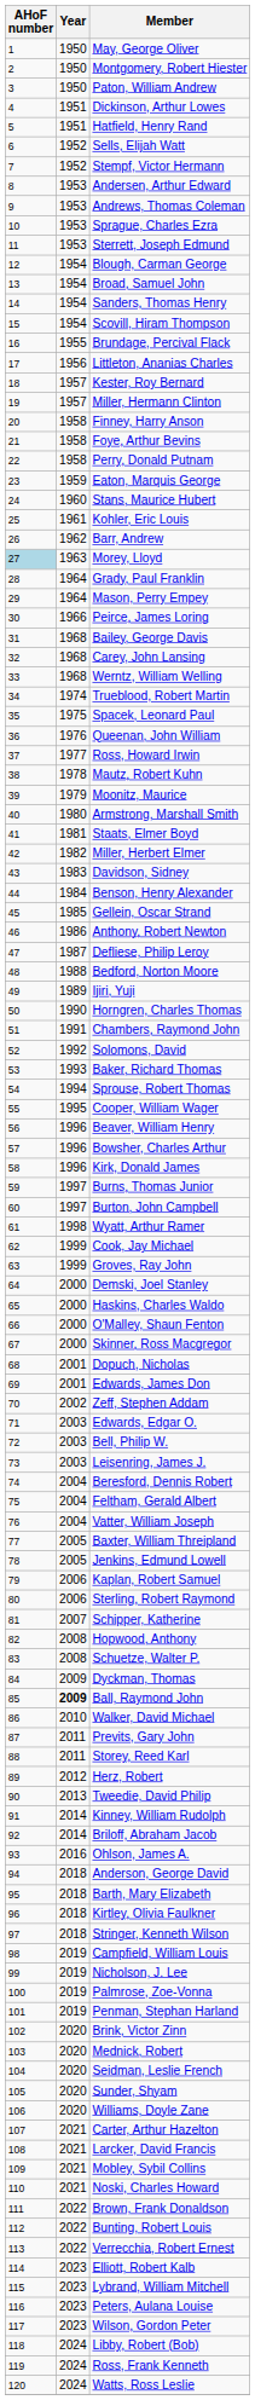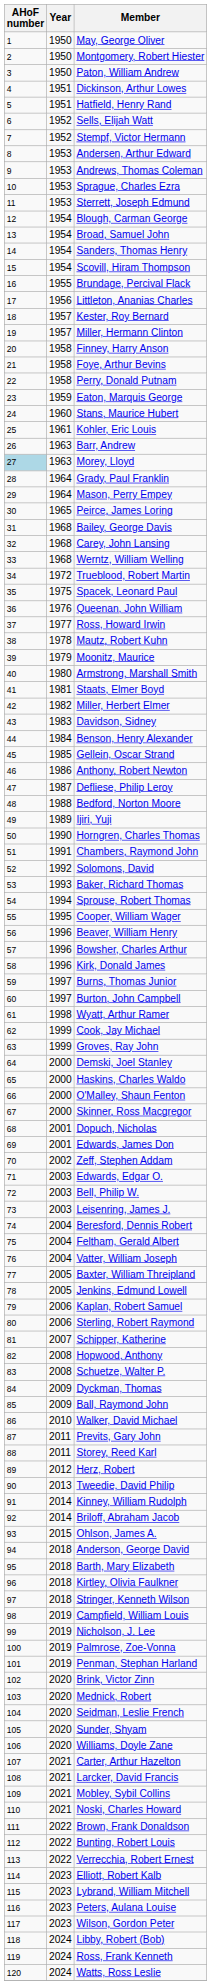Barr, Andrew | Year: 1962 -> 1963
Peirce, James Loring | Year: 1966 -> 1965
Trueblood, Robert Martin | Year: 1974 -> 1972
Ball, Raymond John | Year: bold -> normal
Ohlson, James A. | Year: 2016 -> 2015
